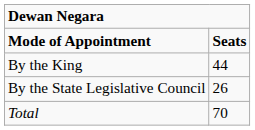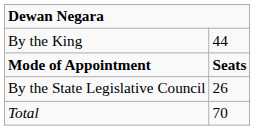rows swapped: Mode of Appointment <-> By the King
